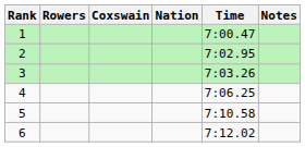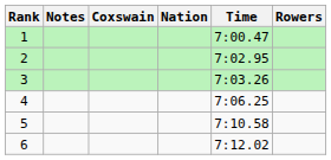columns swapped: Rowers <-> Notes
